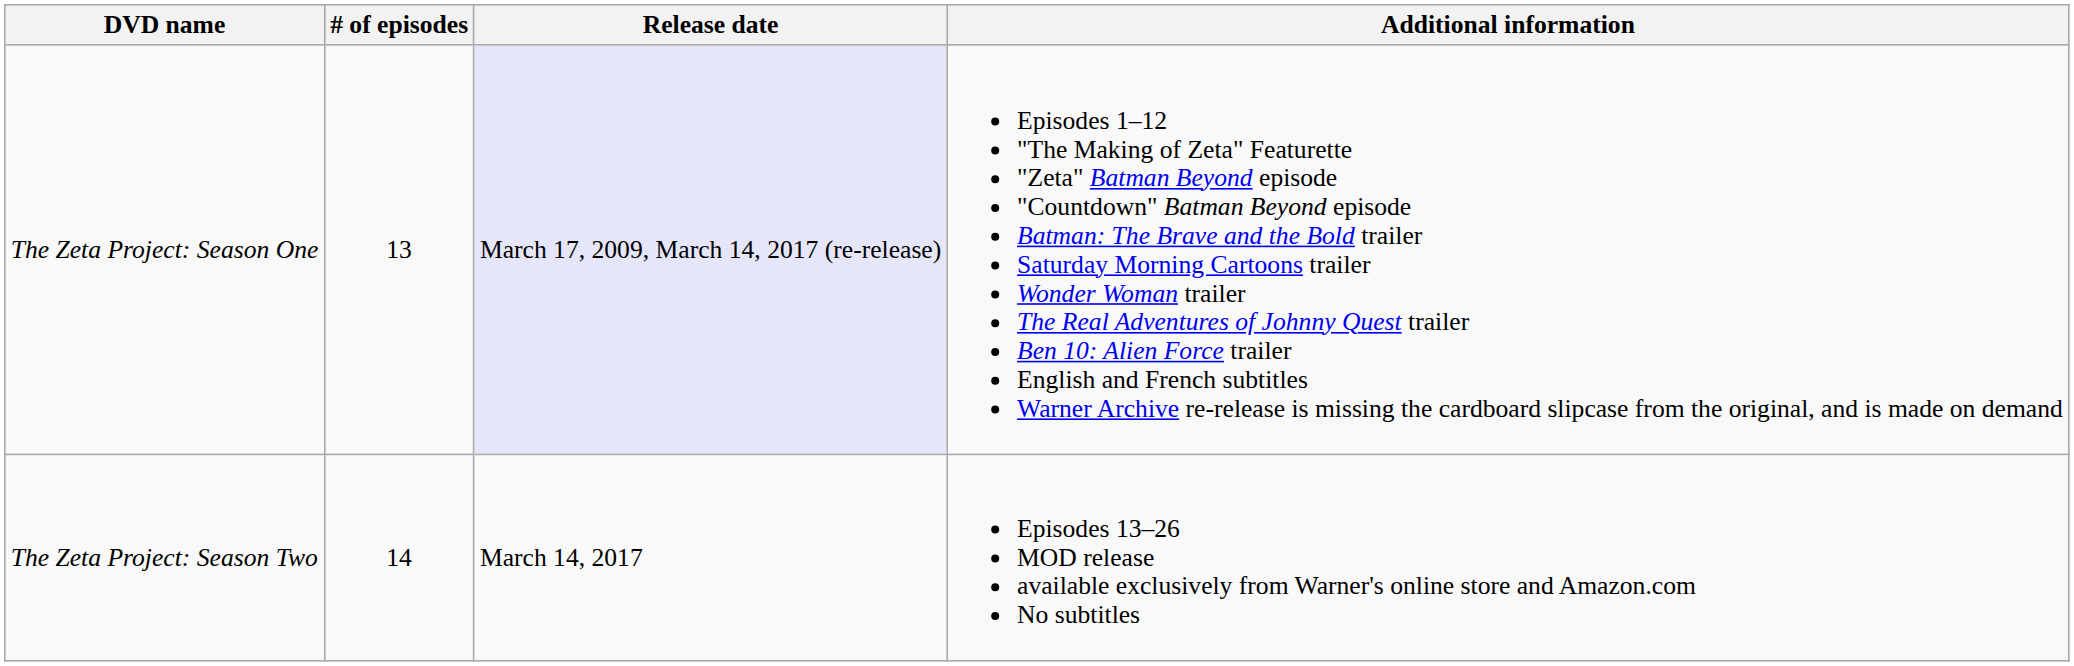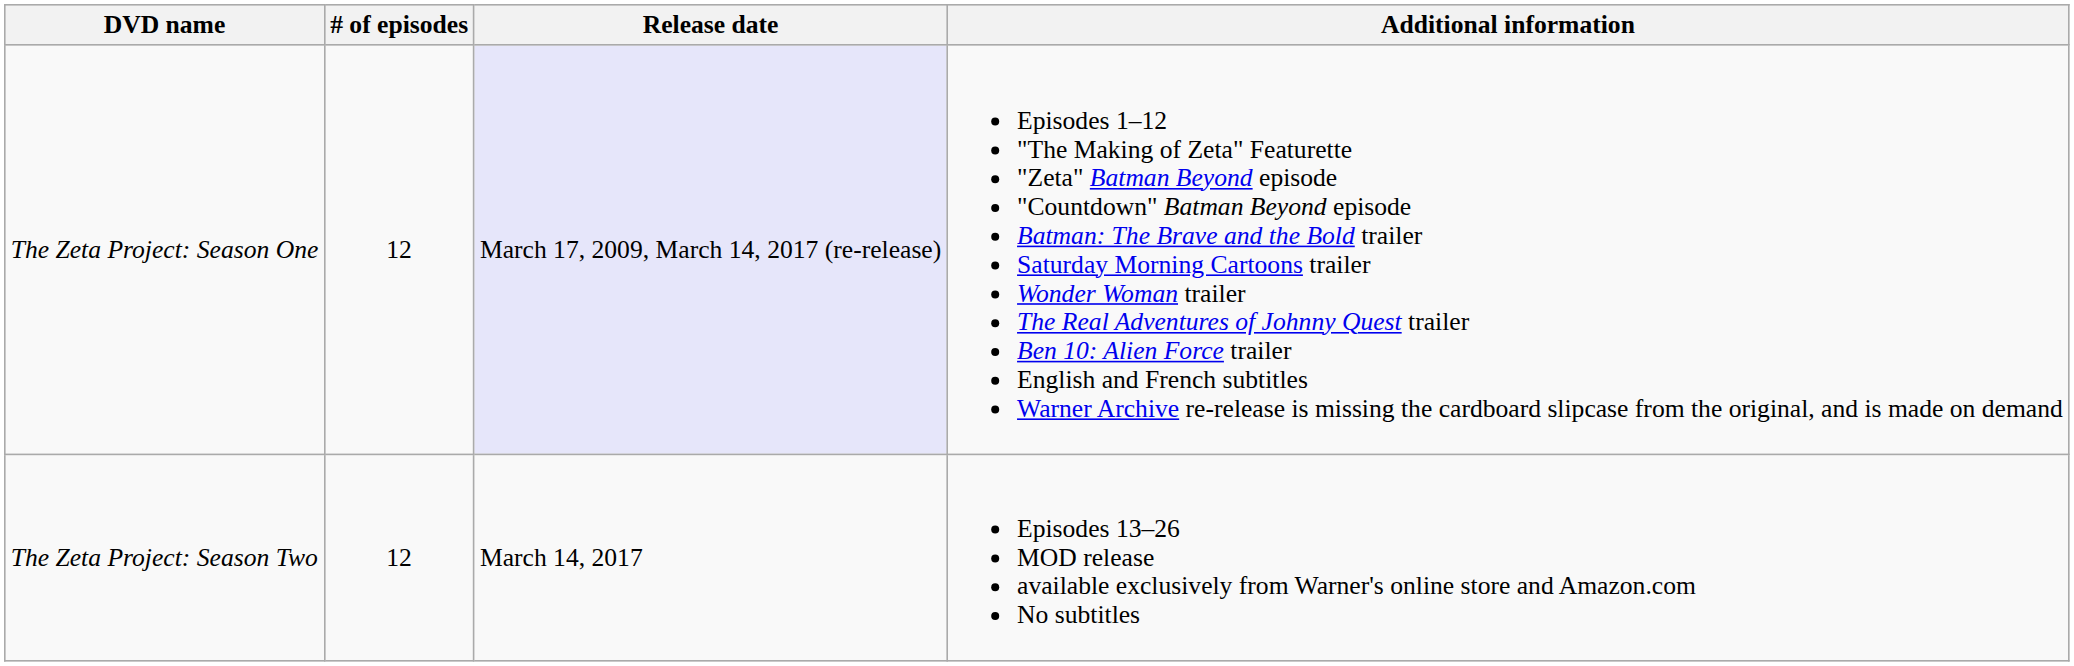The Zeta Project: Season One | # of episodes: 13 -> 12
The Zeta Project: Season Two | # of episodes: 14 -> 12
